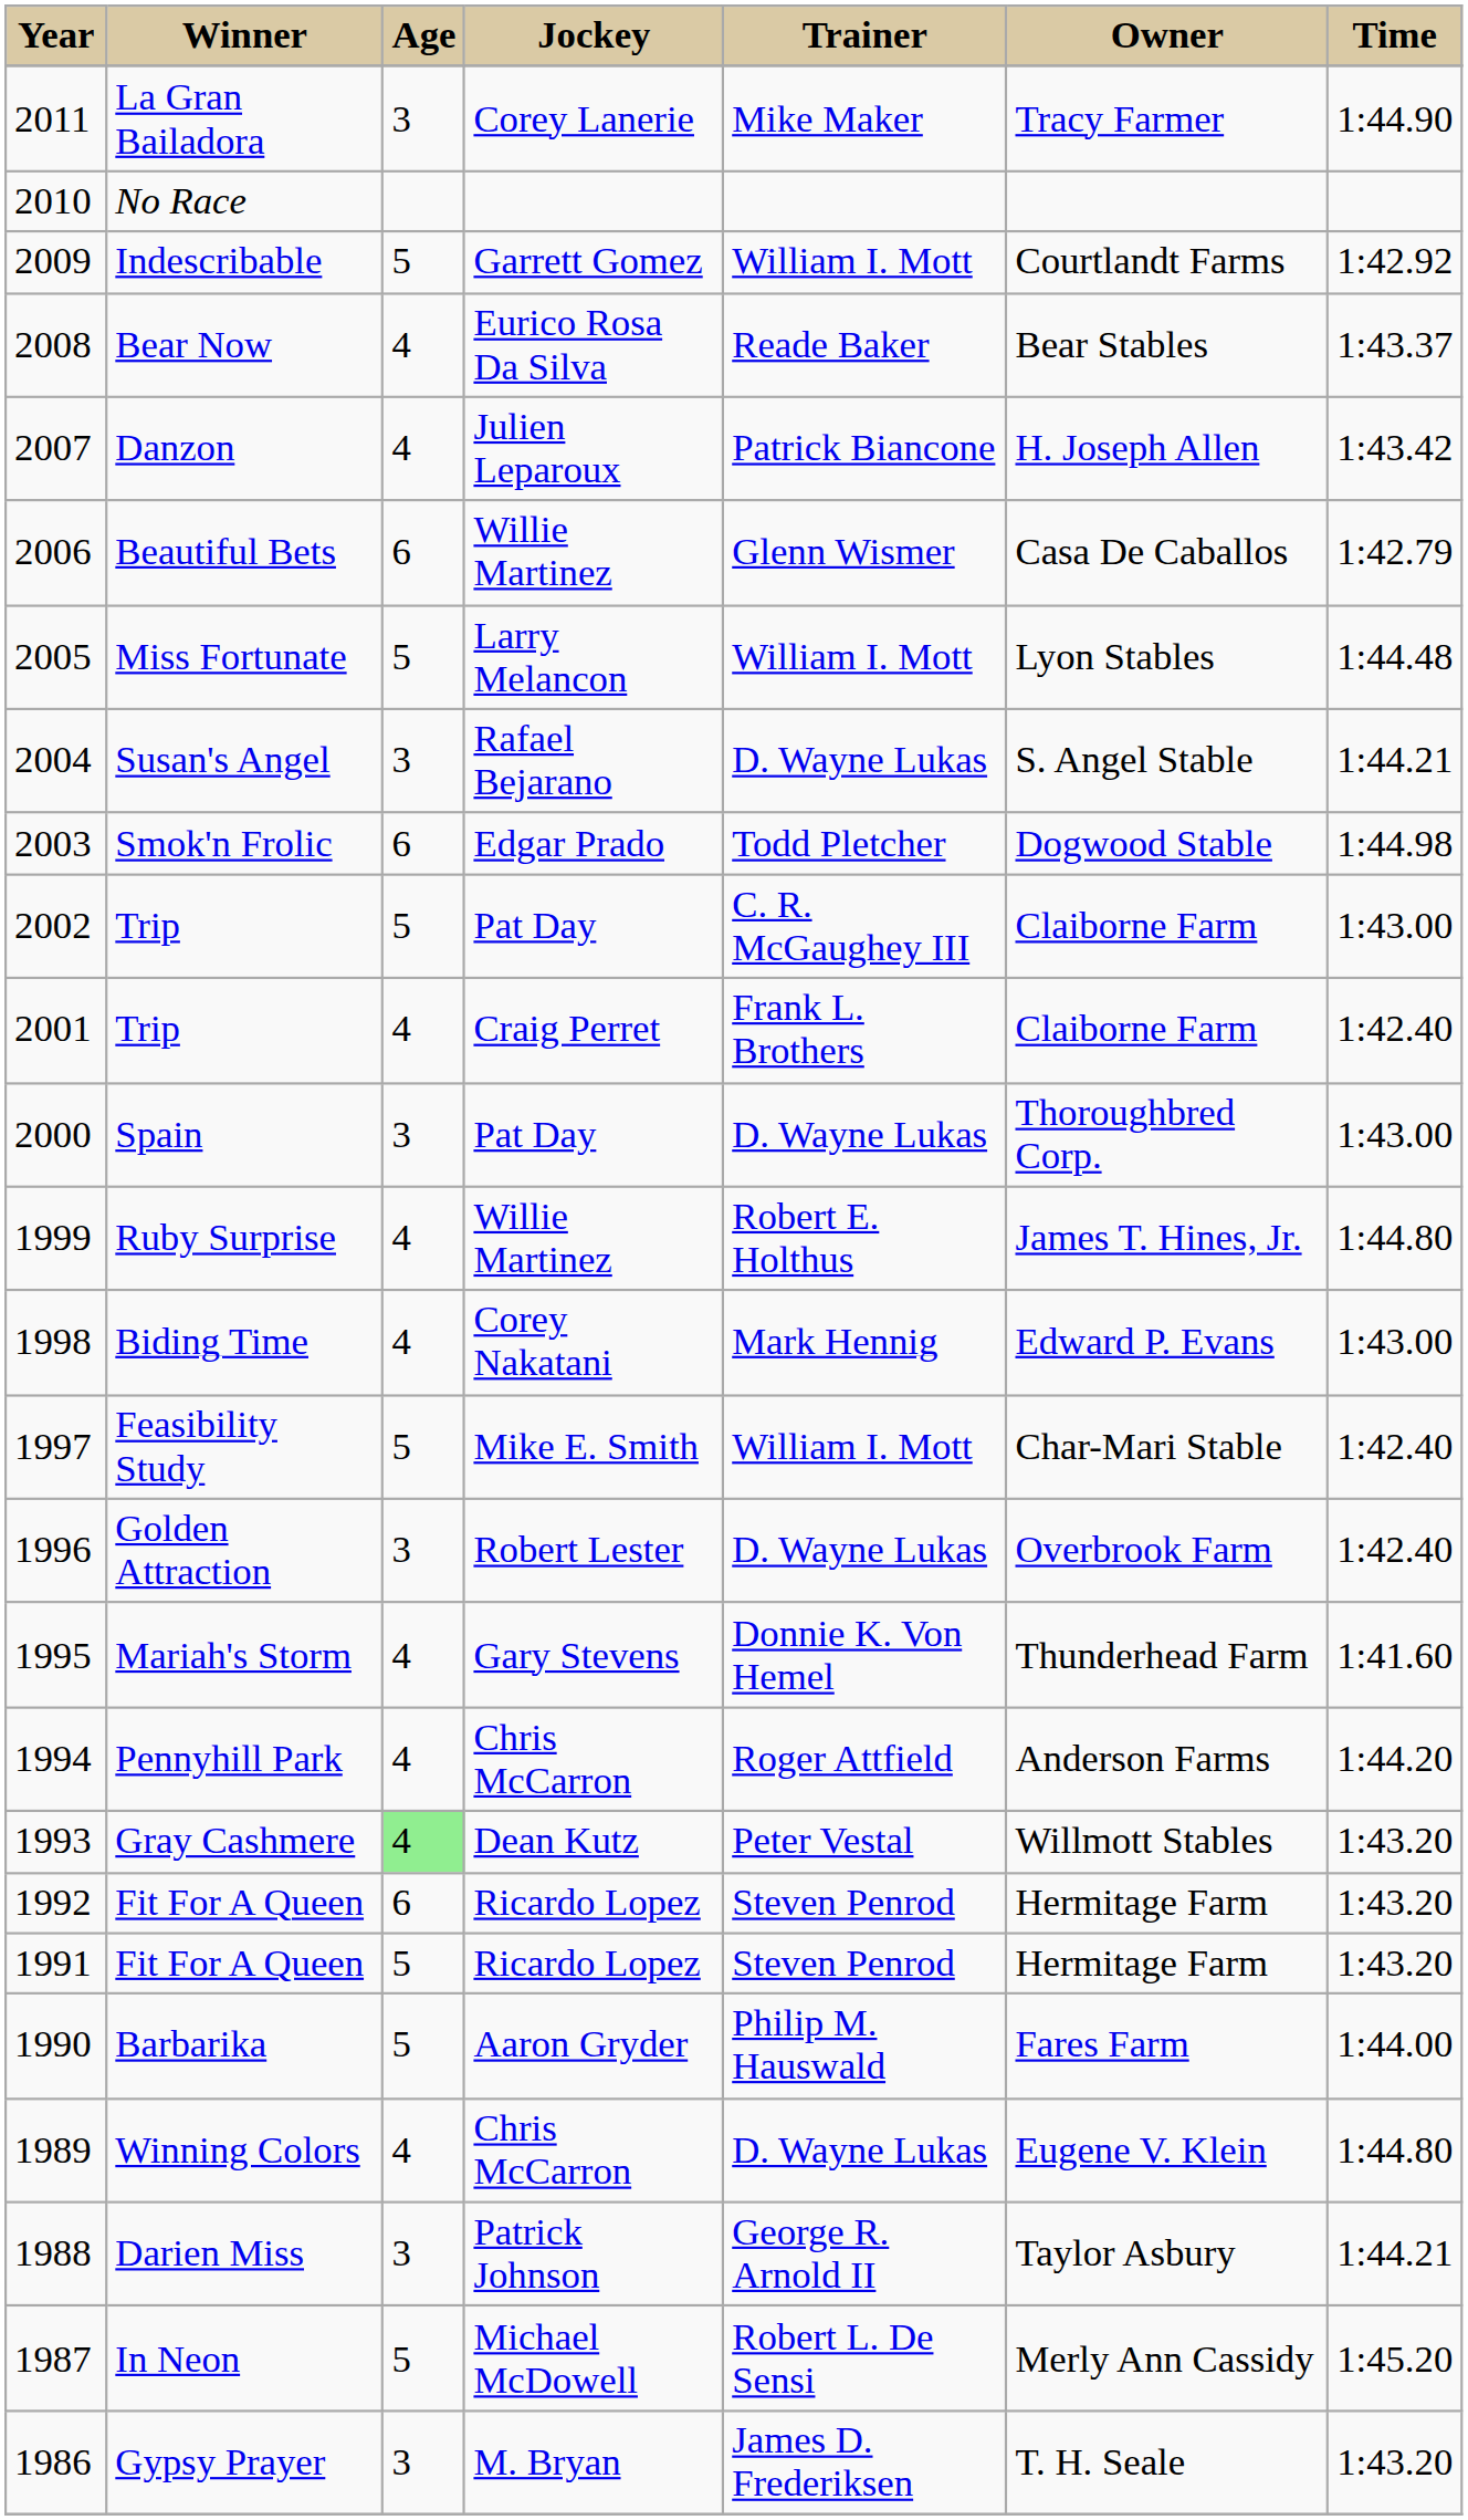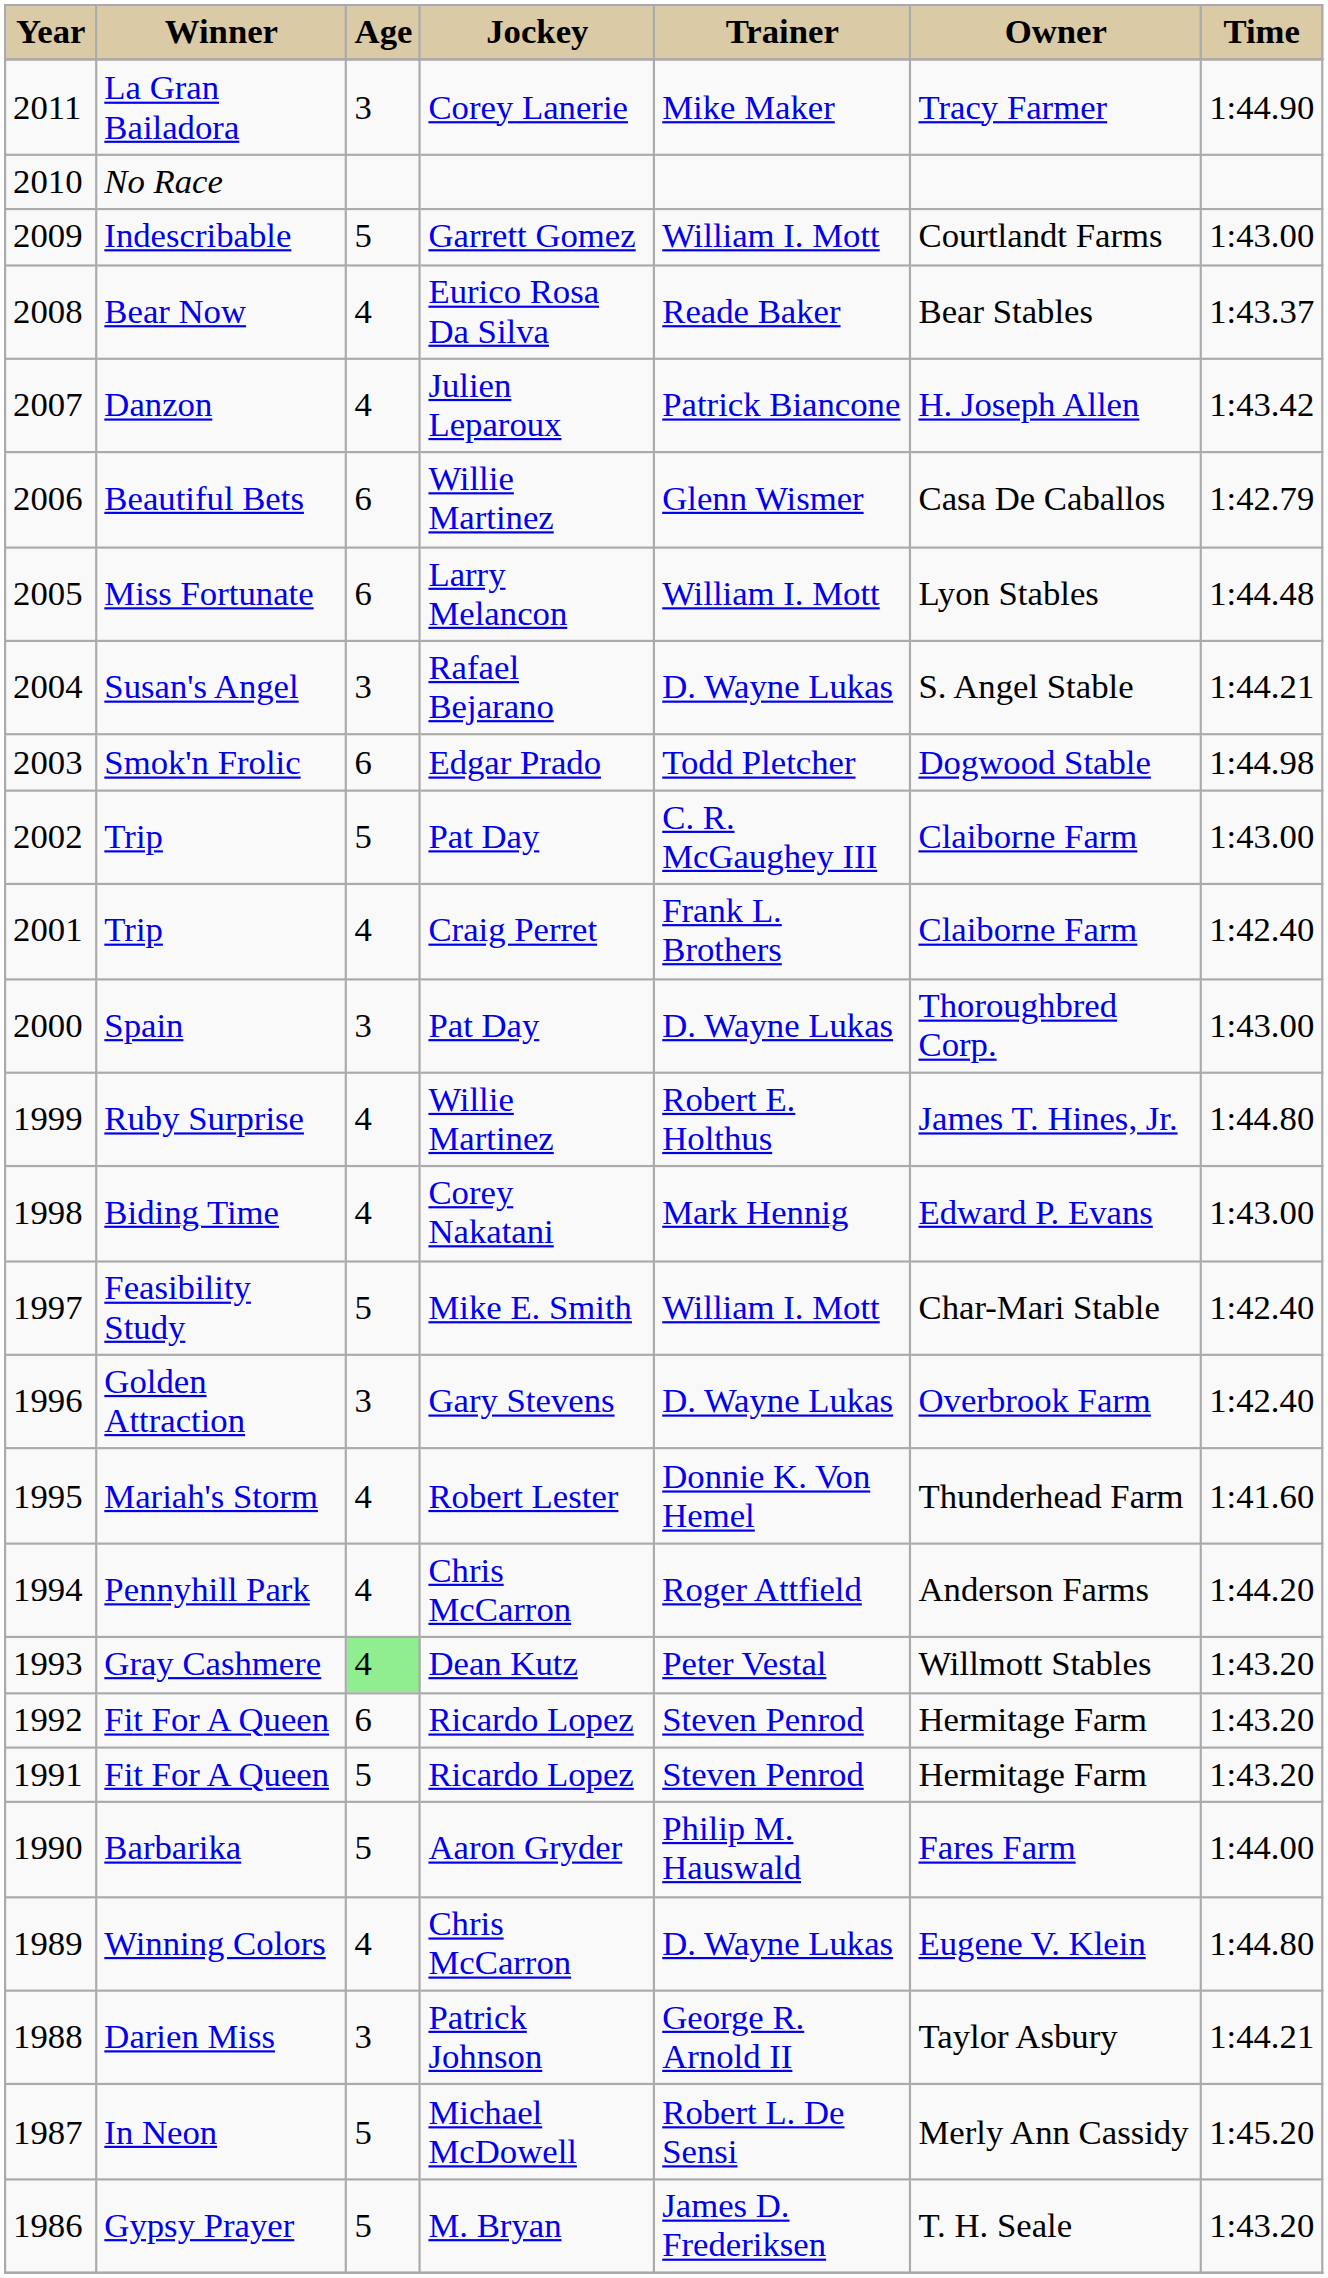Indescribable | Time: 1:42.92 -> 1:43.00
Miss Fortunate | Age: 5 -> 6
Golden Attraction | Jockey: Robert Lester -> Gary Stevens
Mariah's Storm | Jockey: Gary Stevens -> Robert Lester
Gypsy Prayer | Age: 3 -> 5
